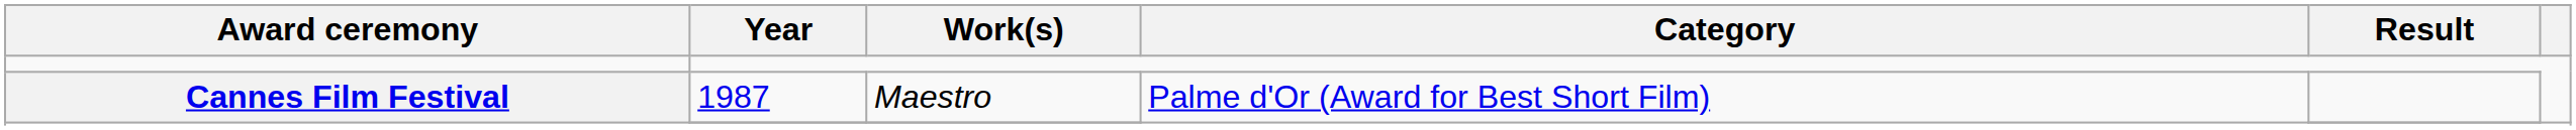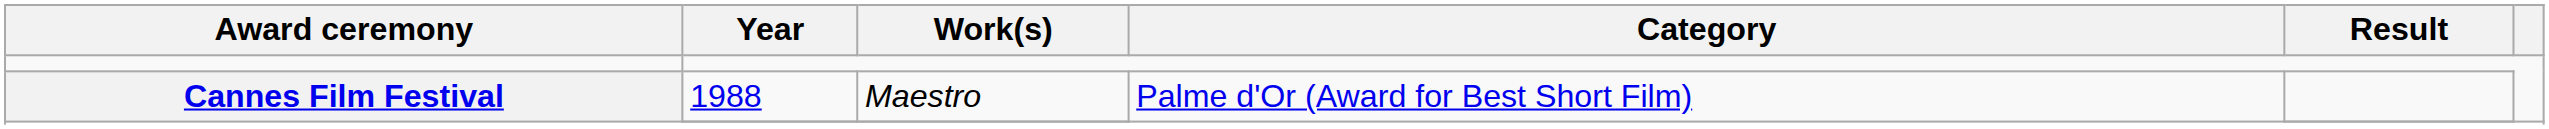Cannes Film Festival / Maestro | Year: 1987 -> 1988
